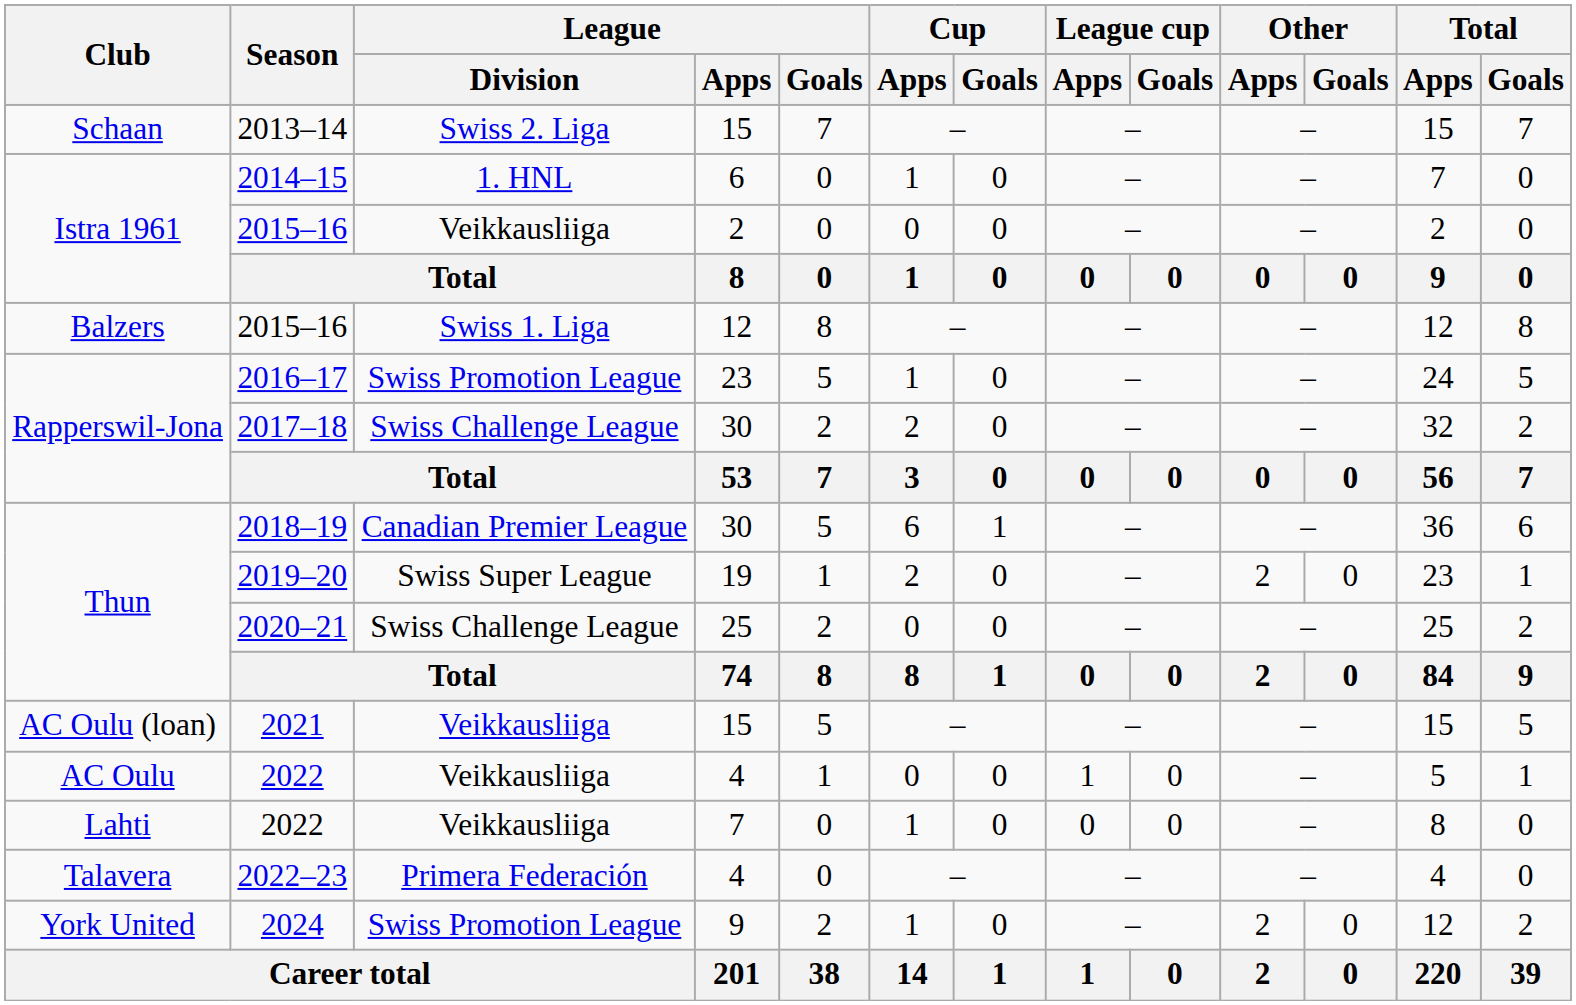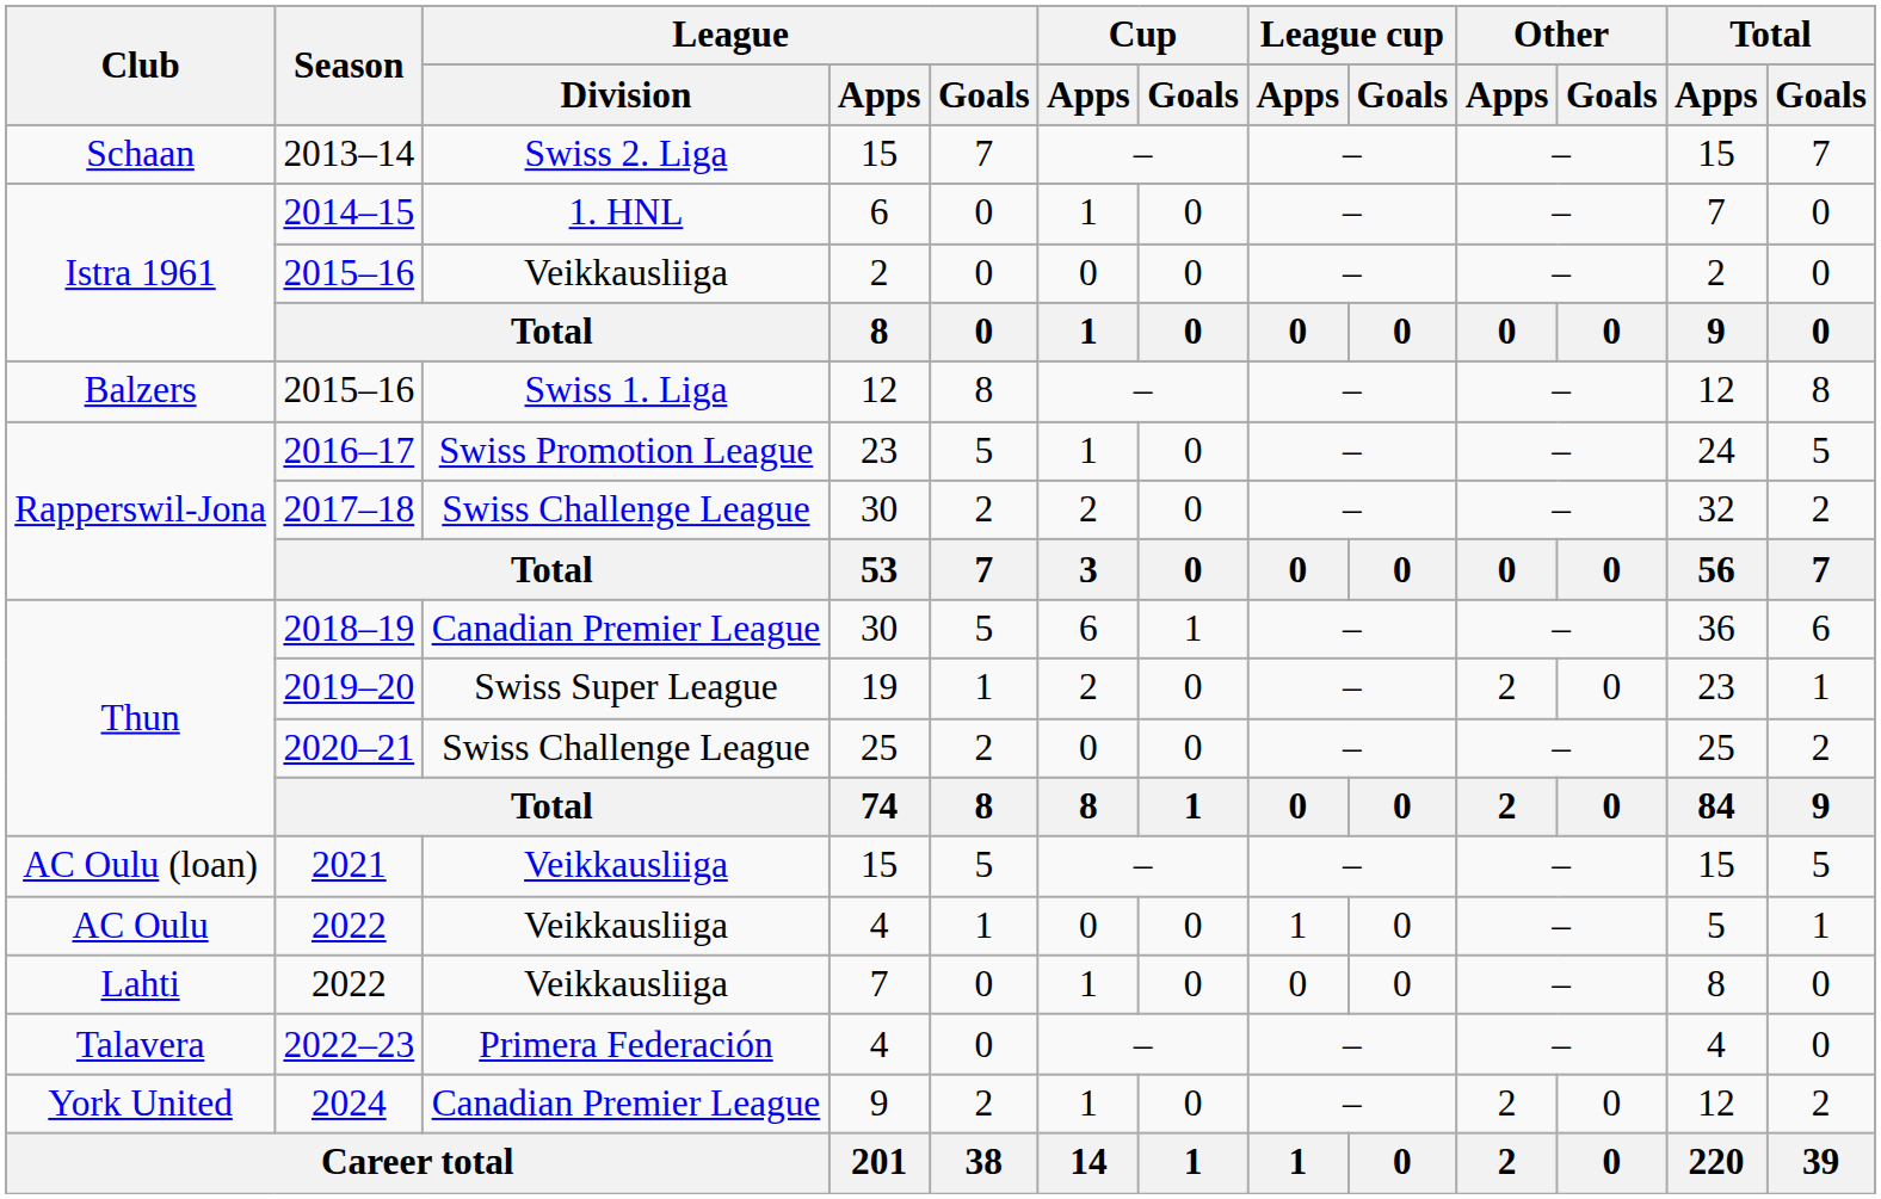2024 | League / Division: Swiss Promotion League -> Canadian Premier League
